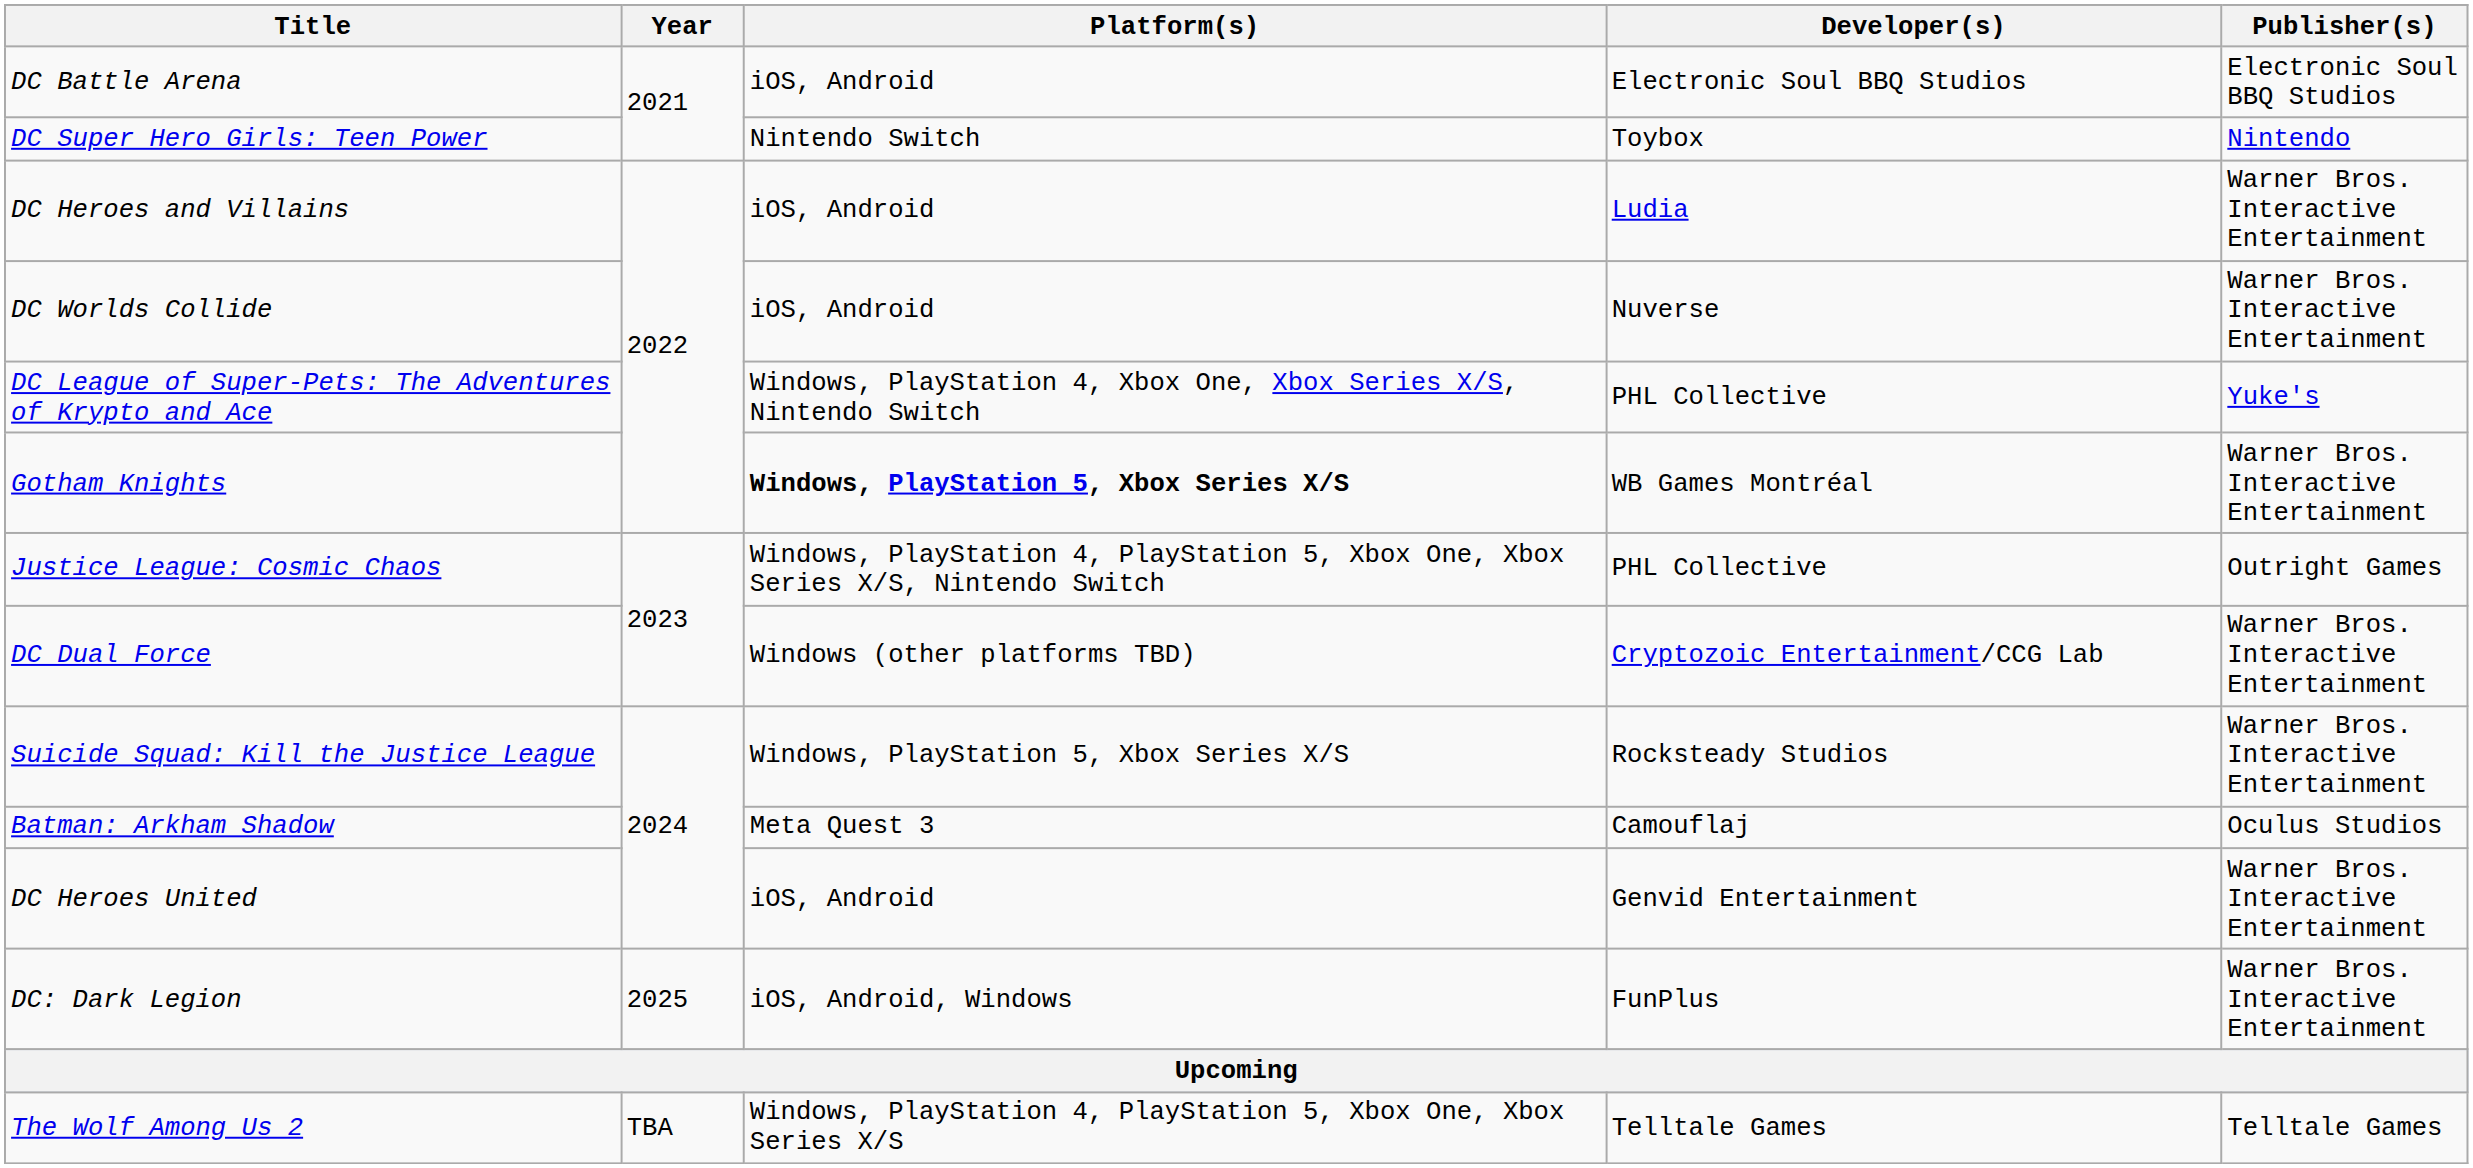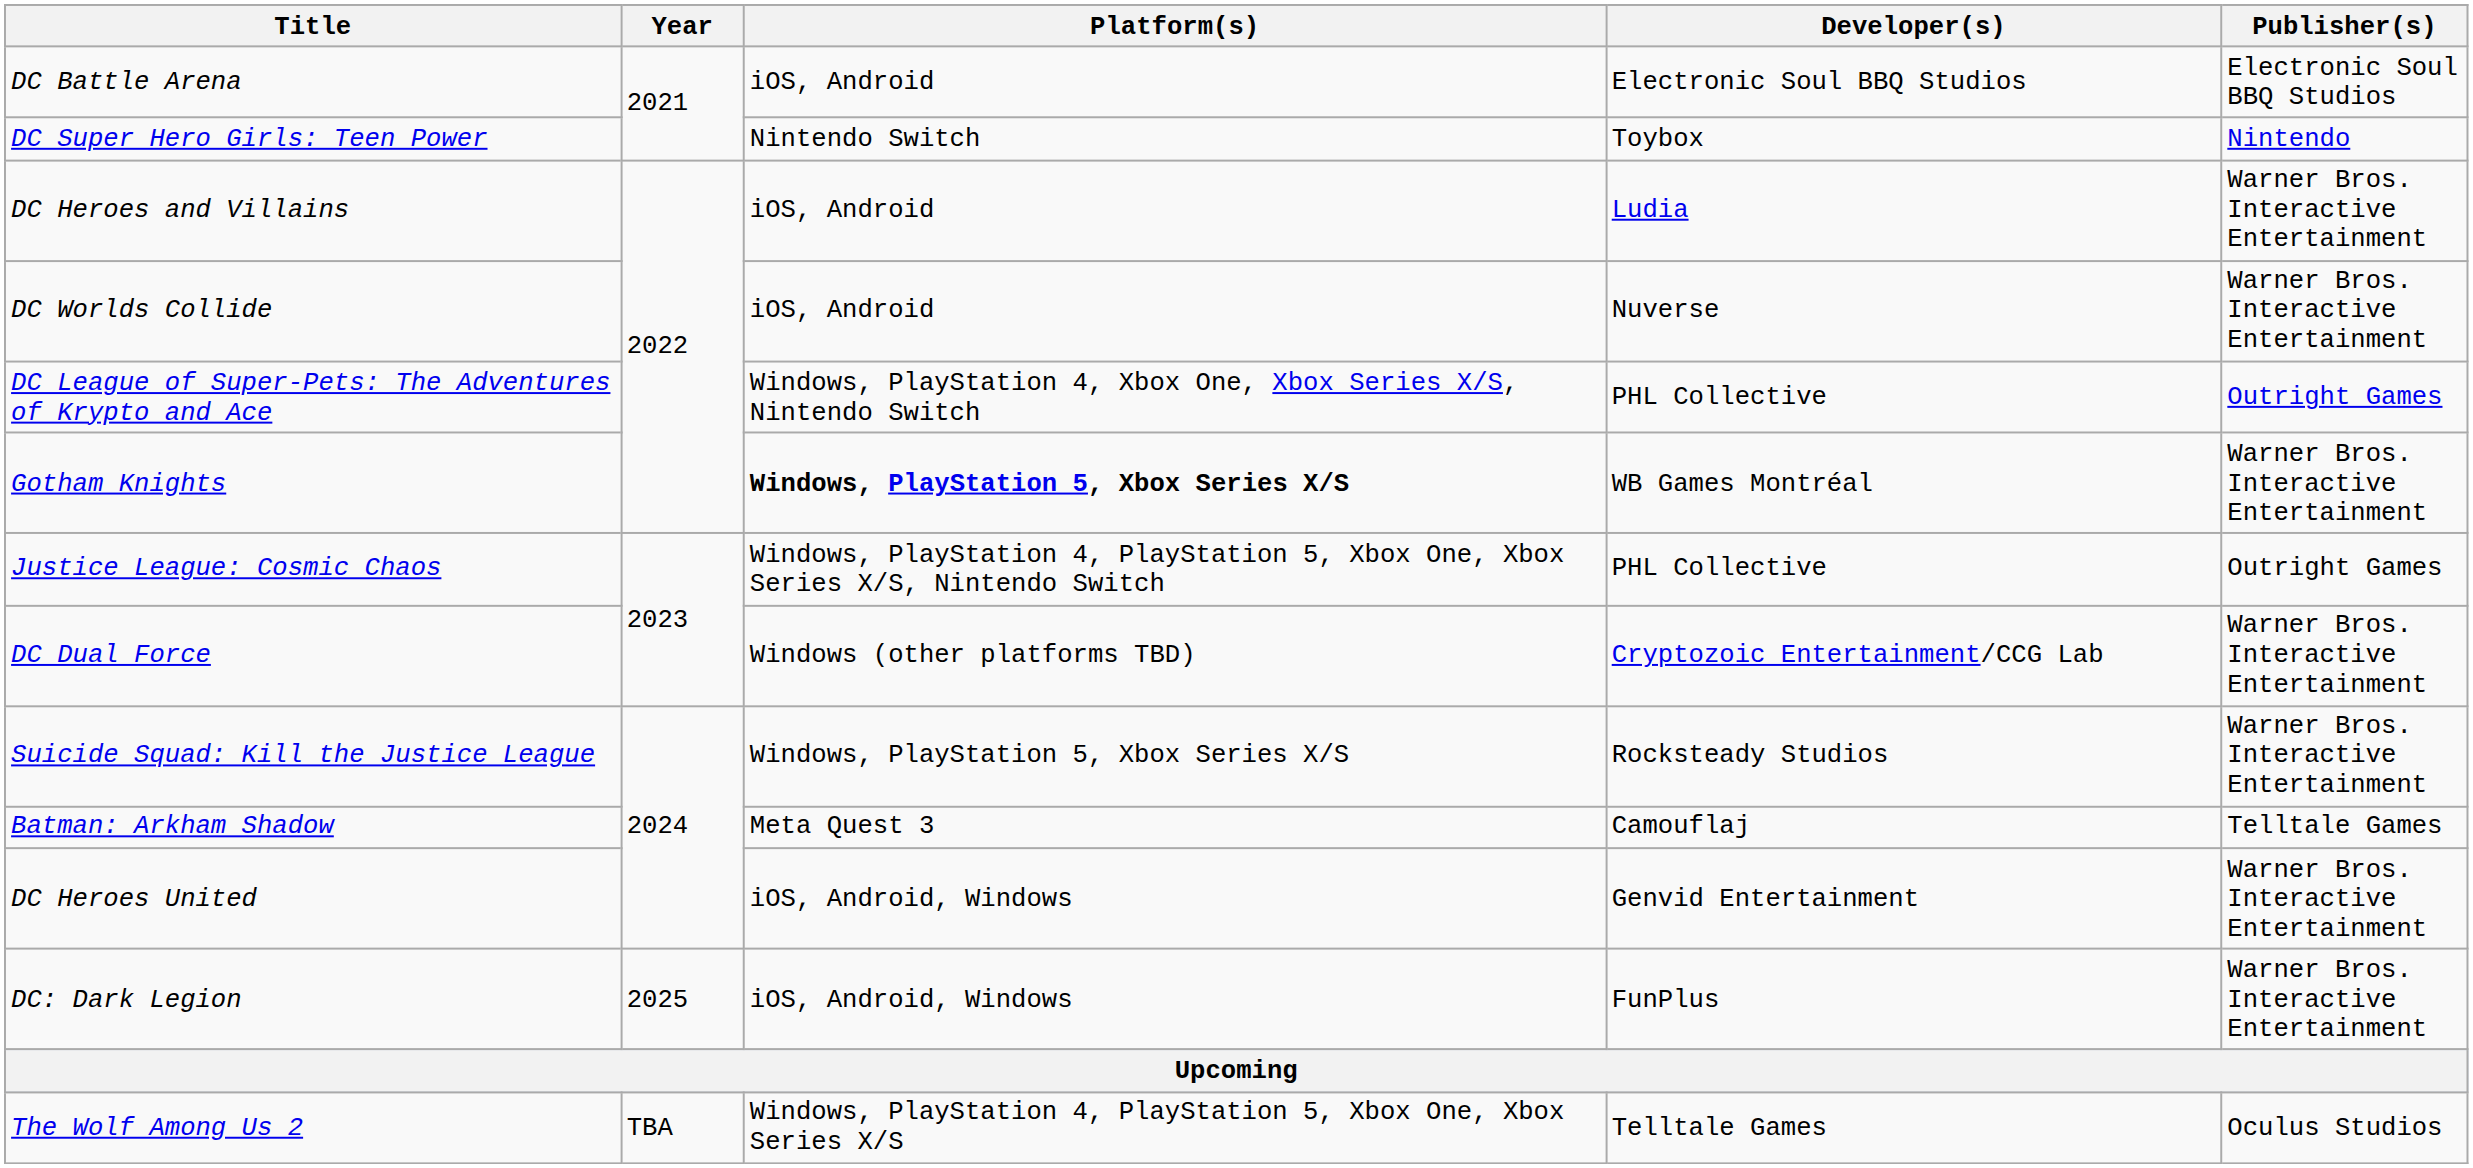DC League of Super-Pets: The Adventures of Krypto and Ace | Publisher(s): Yuke's -> Outright Games
Batman: Arkham Shadow | Publisher(s): Oculus Studios -> Telltale Games
DC Heroes United | Platform(s): iOS, Android -> iOS, Android, Windows
The Wolf Among Us 2 | Publisher(s): Telltale Games -> Oculus Studios
